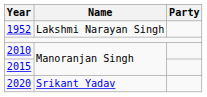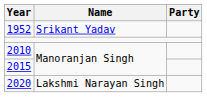1952 | Name: Lakshmi Narayan Singh -> Srikant Yadav
2020 | Name: Srikant Yadav -> Lakshmi Narayan Singh
